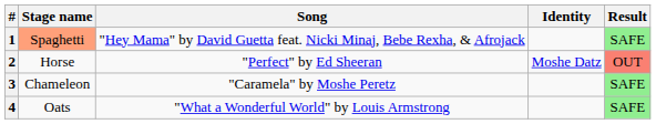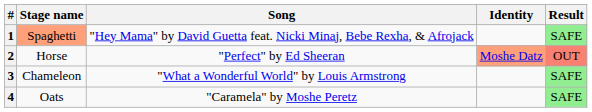2 | Identity: no background -> lightsalmon background
3 | Song: "Caramela" by Moshe Peretz -> "What a Wonderful World" by Louis Armstrong
4 | Song: "What a Wonderful World" by Louis Armstrong -> "Caramela" by Moshe Peretz
